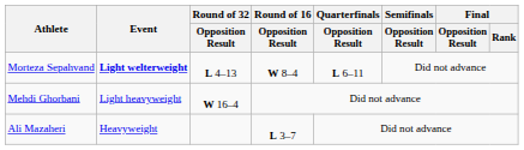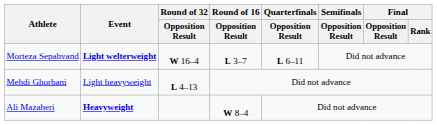Morteza Sepahvand | Round of 32 / Opposition Result: L 4–13 -> W 16–4
Morteza Sepahvand | Round of 16 / Opposition Result: W 8–4 -> L 3–7
Mehdi Ghorbani | Round of 32 / Opposition Result: W 16–4 -> L 4–13
Ali Mazaheri | Event: normal -> bold
Ali Mazaheri | Round of 16 / Opposition Result: L 3–7 -> W 8–4
